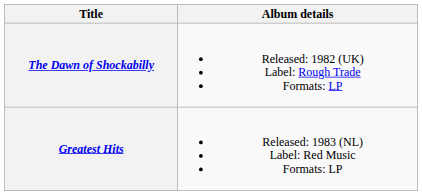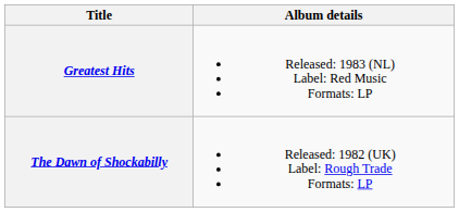rows swapped: The Dawn of Shockabilly <-> Greatest Hits
